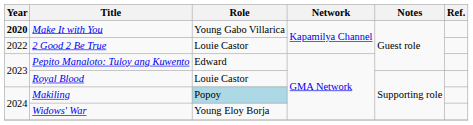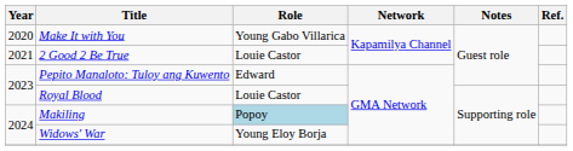Make It with You | Year: bold -> normal
2 Good 2 Be True | Year: 2022 -> 2021
